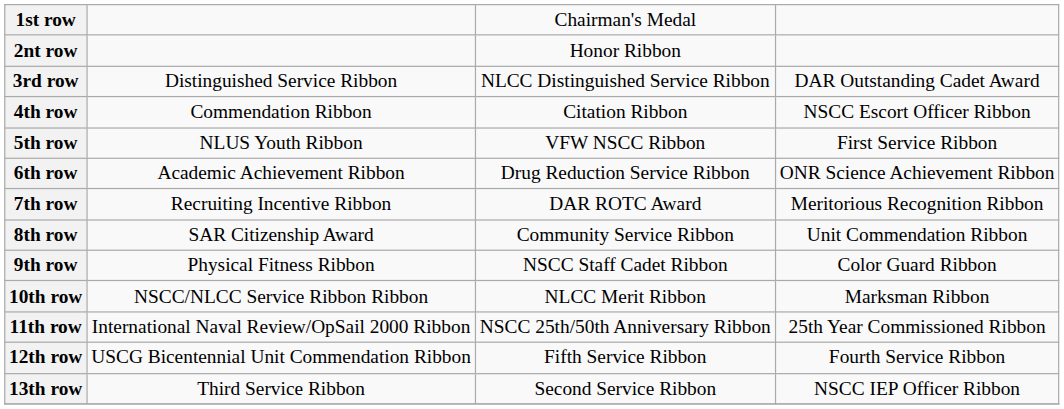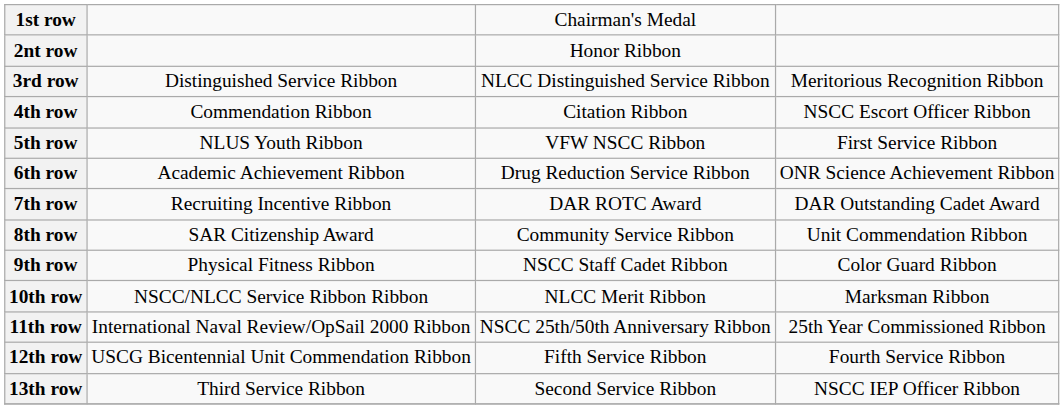3rd row | column 4: DAR Outstanding Cadet Award -> Meritorious Recognition Ribbon
7th row | column 4: Meritorious Recognition Ribbon -> DAR Outstanding Cadet Award
